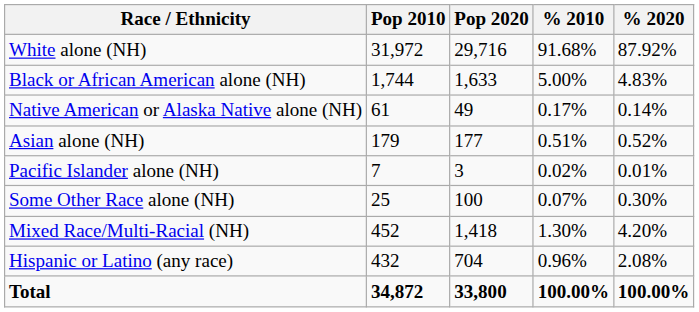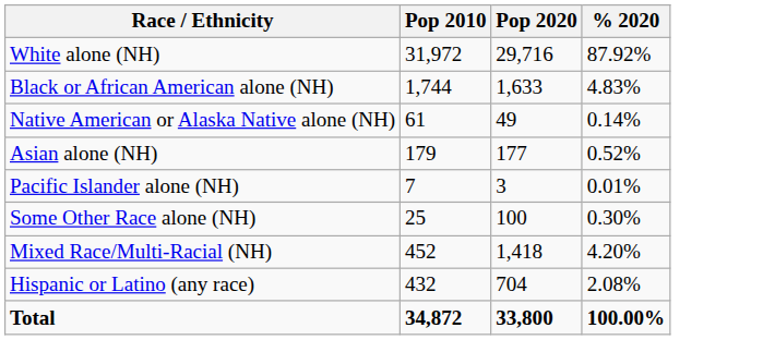- column: % 2010 | 91.68% | 5.00% | 0.17% | 0.51% | 0.02% | 0.07% | 1.30% | 0.96% | 100.00%
